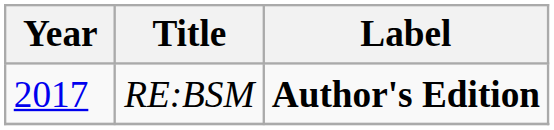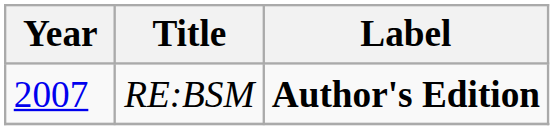RE:BSM | Year: 2017 -> 2007
